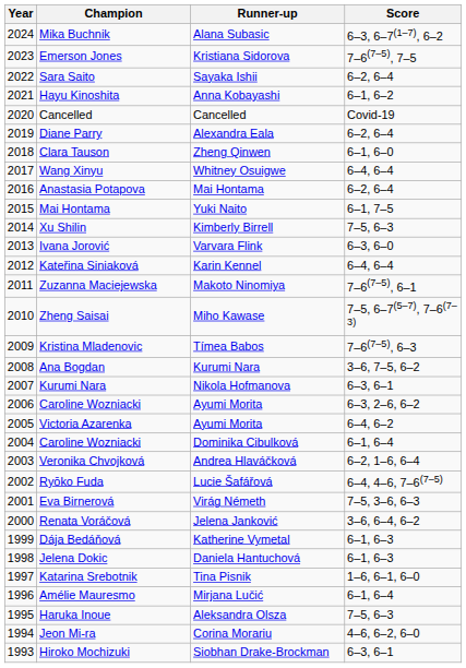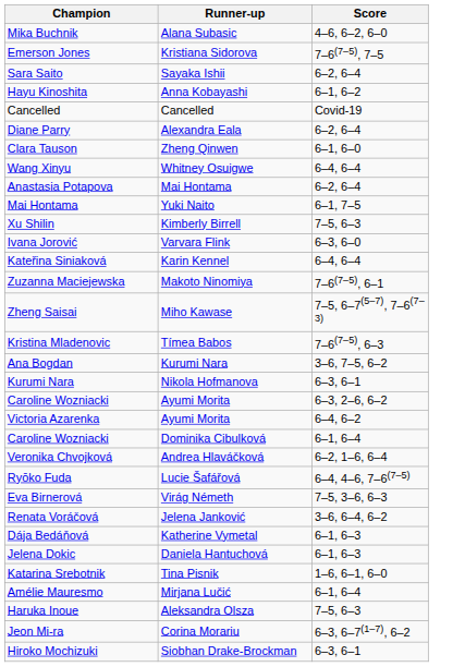- column: Year | 2024 | 2023 | 2022 | 2021 | 2020 | 2019 | 2018 | 2017 | 2016 | 2015 | 2014 | 2013 | 2012 | 2011 | 2010 | 2009 | 2008 | 2007 | 2006 | 2005 | 2004 | 2003 | 2002 | 2001 | 2000 | 1999 | 1998 | 1997 | 1996 | 1995 | 1994 | 1993
Mika Buchnik | Score: 6–3, 6–7(1–7), 6–2 -> 4–6, 6–2, 6–0
Jeon Mi-ra | Score: 4–6, 6–2, 6–0 -> 6–3, 6–7(1–7), 6–2
